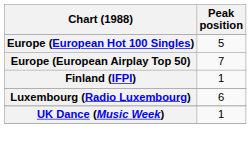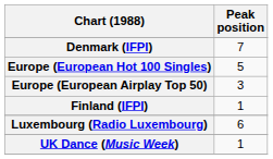+ row: Denmark (IFPI) | 7
Europe (European Airplay Top 50) | Peak position: 7 -> 3
